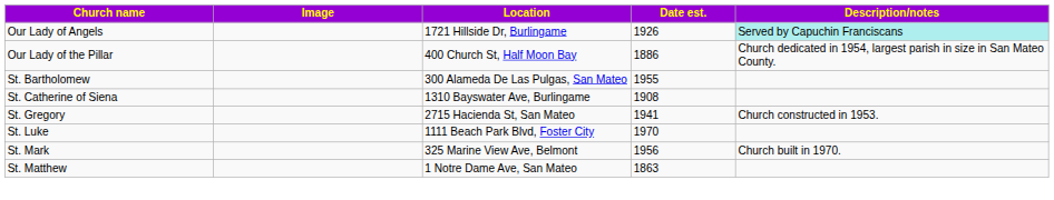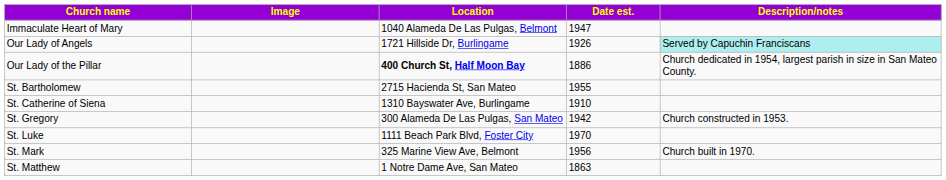+ row: Immaculate Heart of Mary | 1040 Alameda De Las Pulgas, Belmont | 1947
Our Lady of the Pillar | Location: normal -> bold
St. Bartholomew | Location: 300 Alameda De Las Pulgas, San Mateo -> 2715 Hacienda St, San Mateo
St. Catherine of Siena | Date est.: 1908 -> 1910
St. Gregory | Location: 2715 Hacienda St, San Mateo -> 300 Alameda De Las Pulgas, San Mateo
St. Gregory | Date est.: 1941 -> 1942
